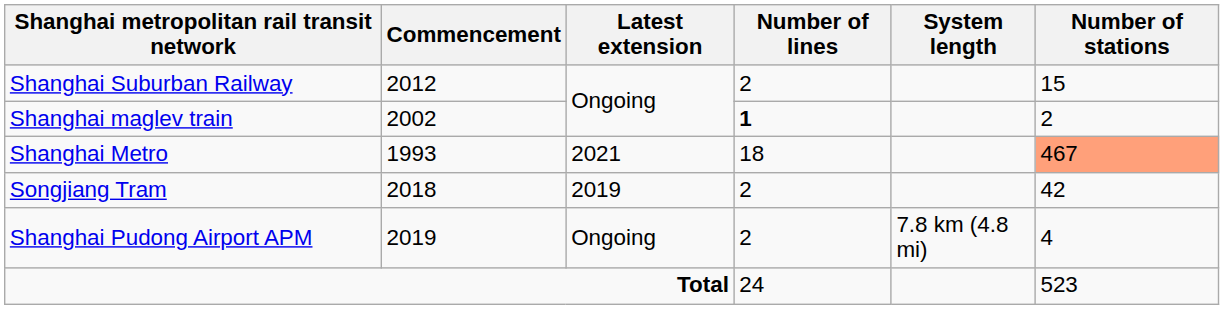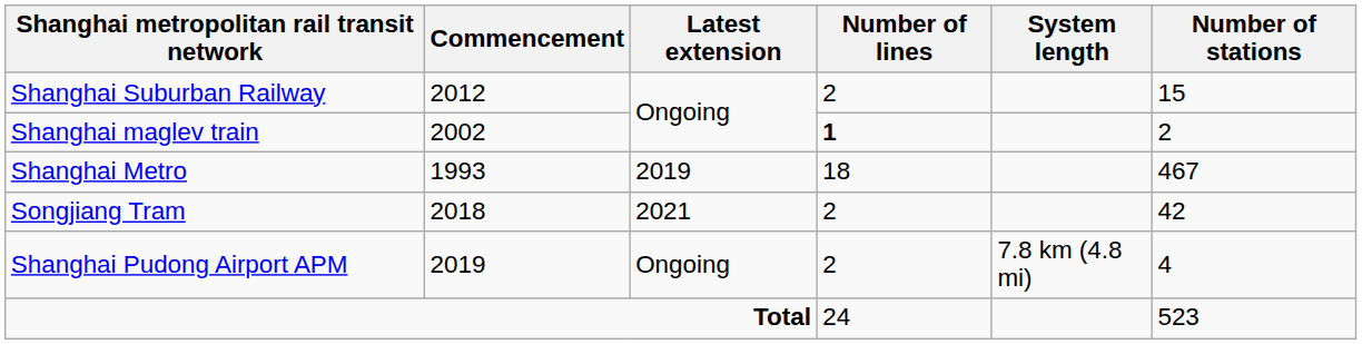Shanghai Metro | Latest extension: 2021 -> 2019
Shanghai Metro | Number of stations: lightsalmon background -> no background
Songjiang Tram | Latest extension: 2019 -> 2021
